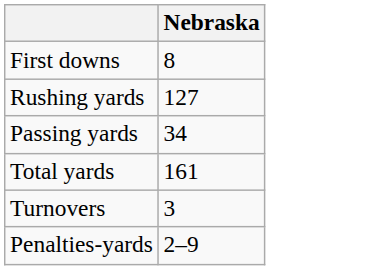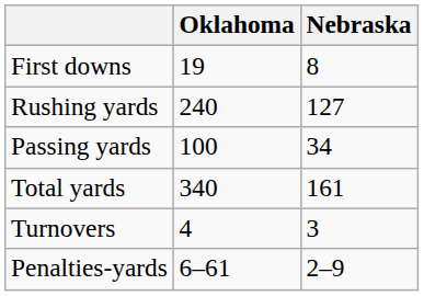+ column: Oklahoma | 19 | 240 | 100 | 340 | 4 | 6–61
